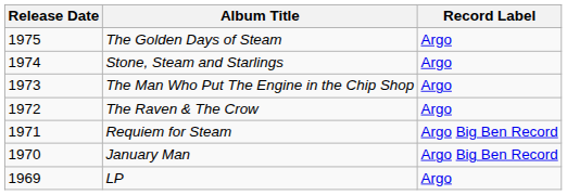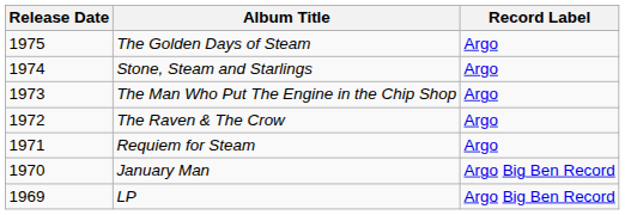Requiem for Steam | Record Label: Argo Big Ben Record -> Argo
LP | Record Label: Argo -> Argo Big Ben Record
